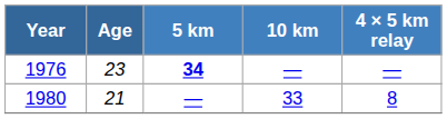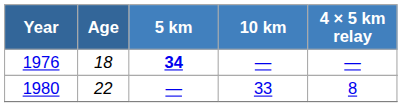1976 | Age: 23 -> 18
1980 | Age: 21 -> 22
